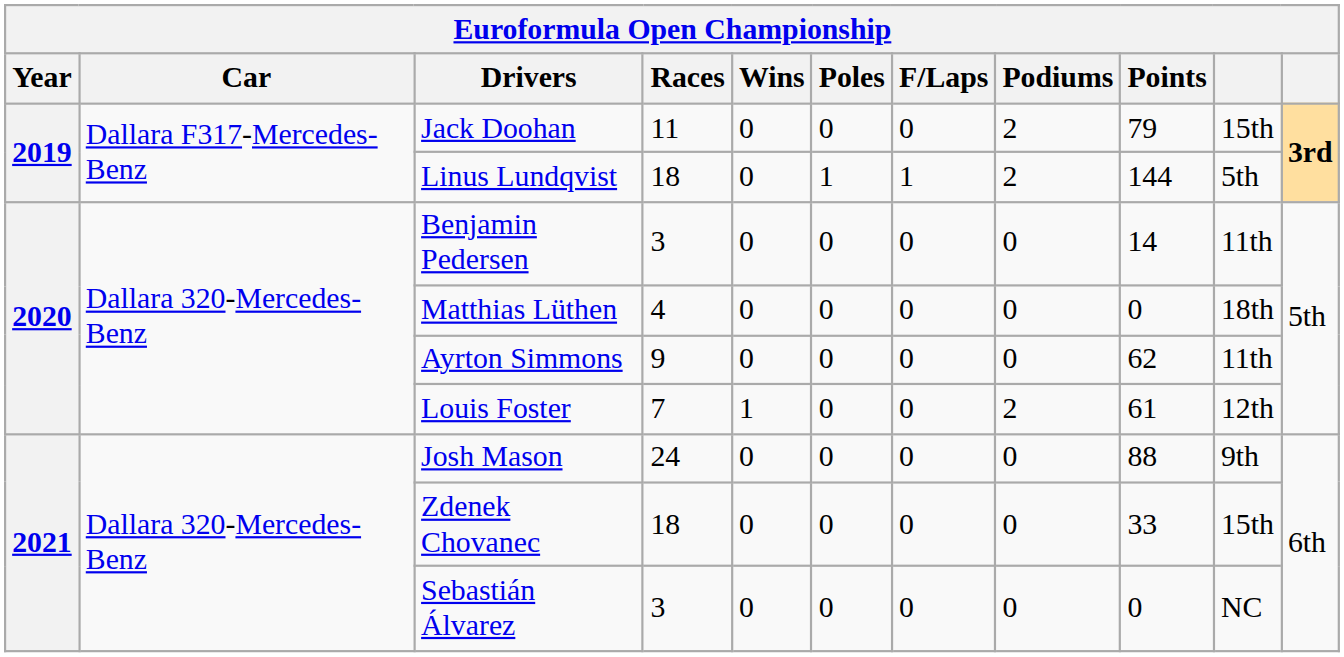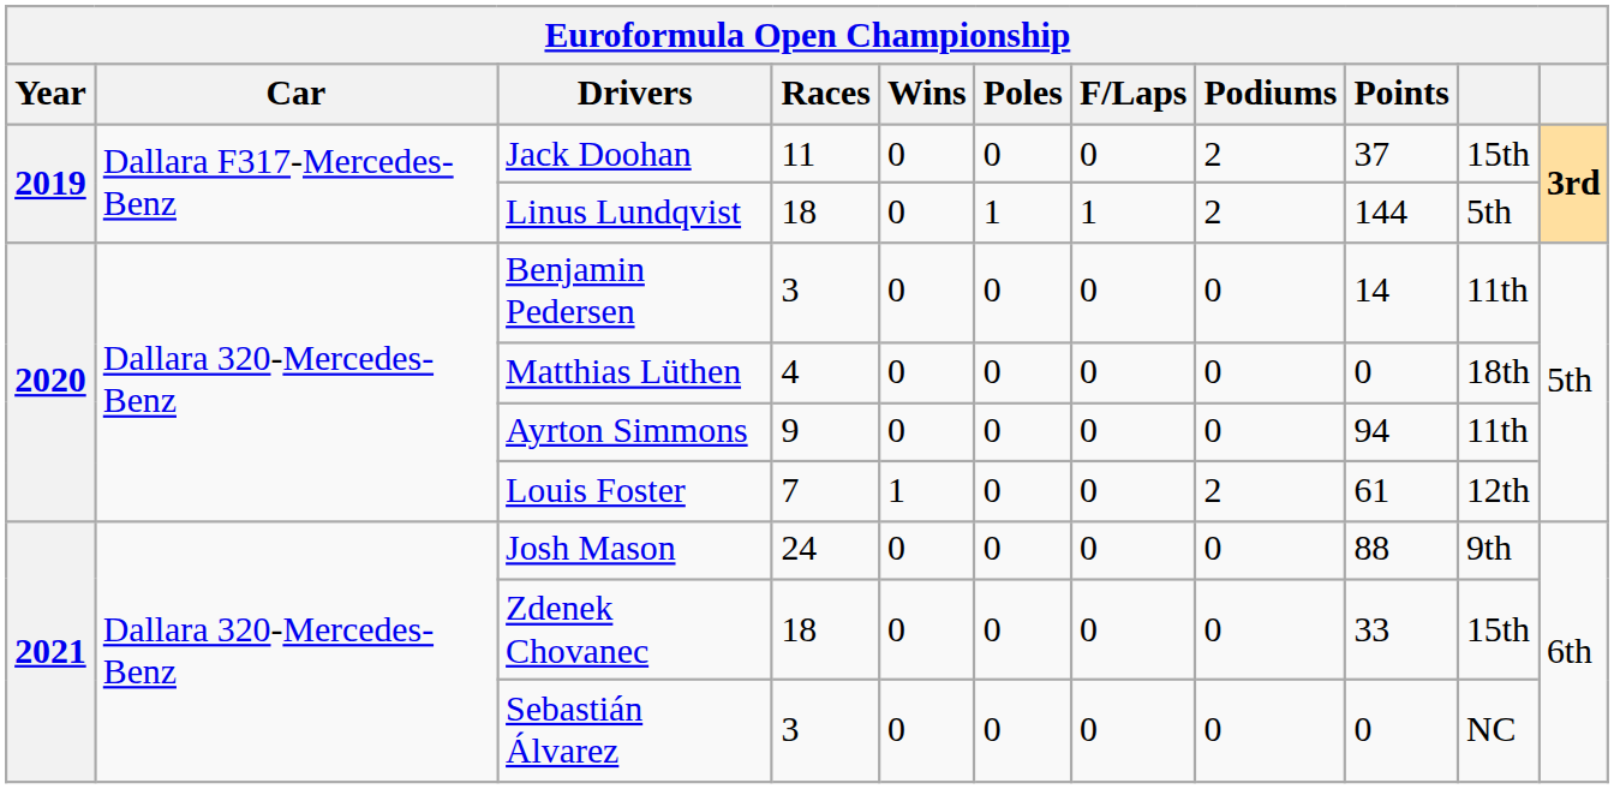Jack Doohan | Points: 79 -> 37
Ayrton Simmons | Points: 62 -> 94
